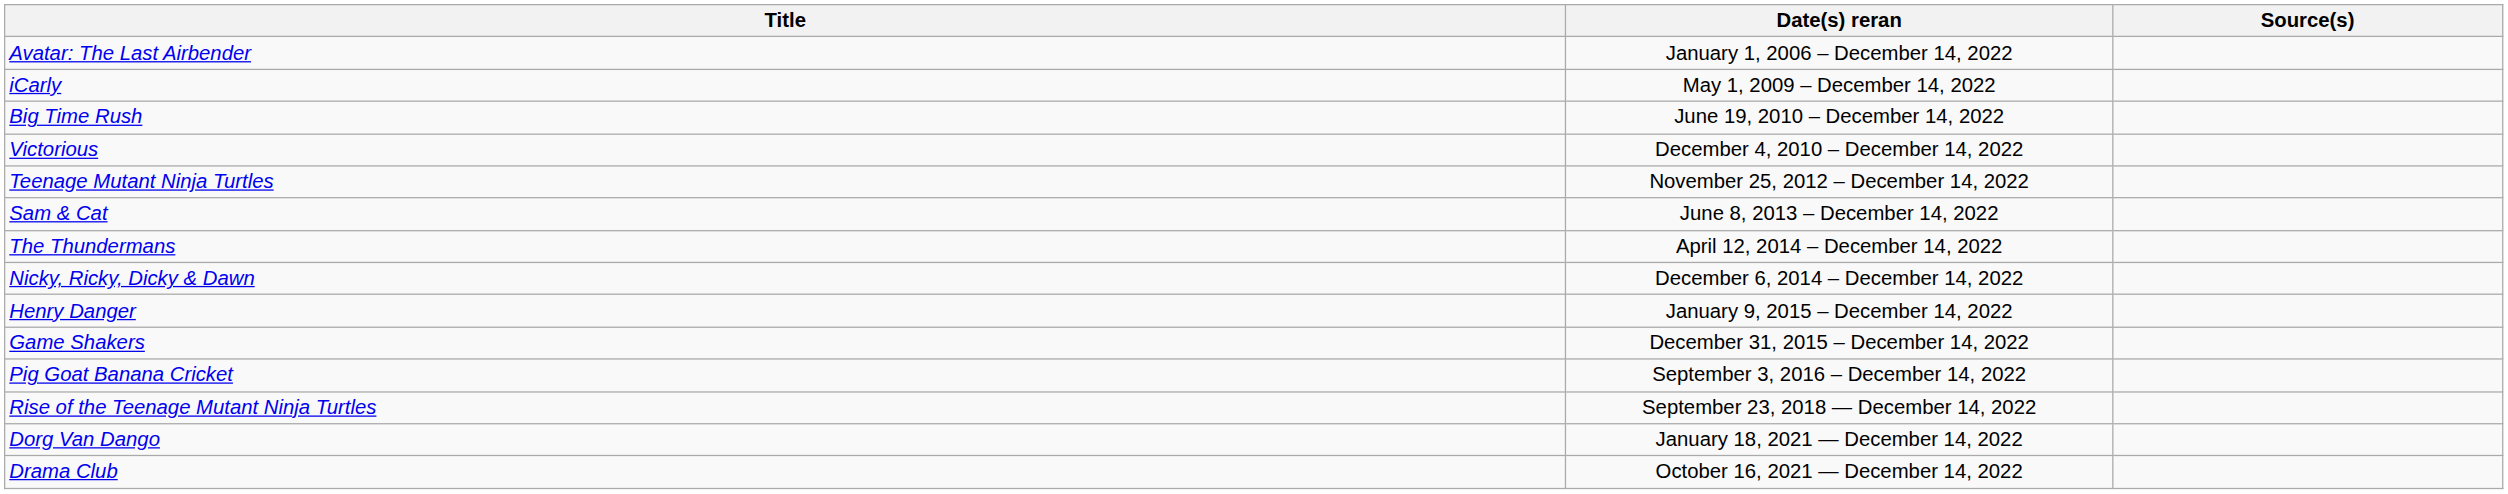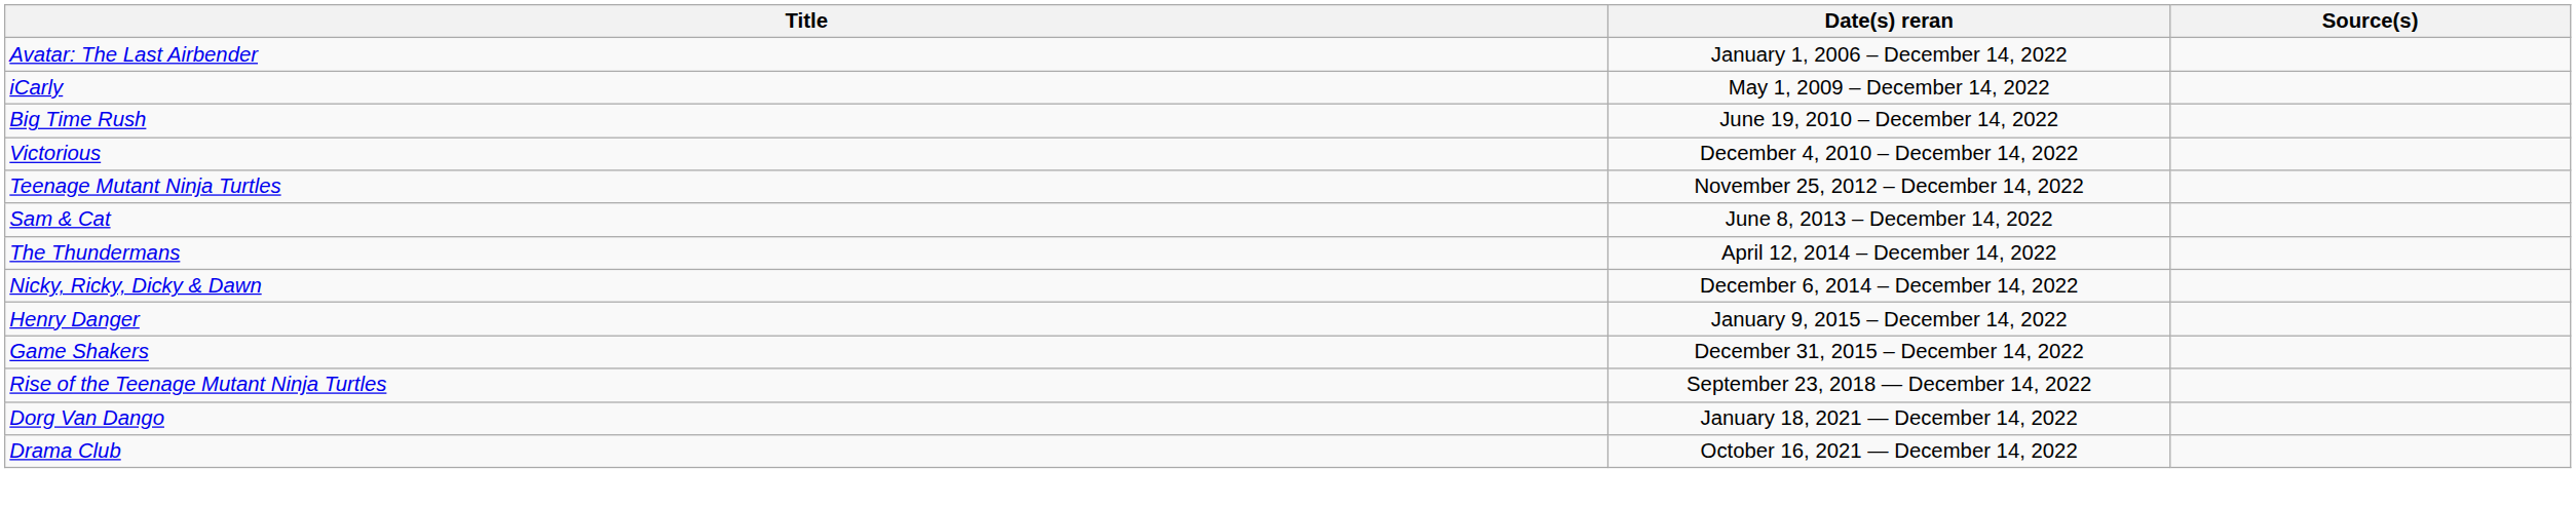- row: Pig Goat Banana Cricket | September 3, 2016 – December 14, 2022
